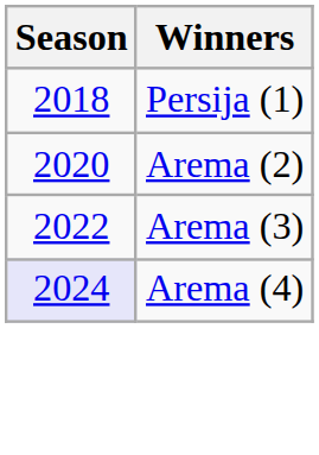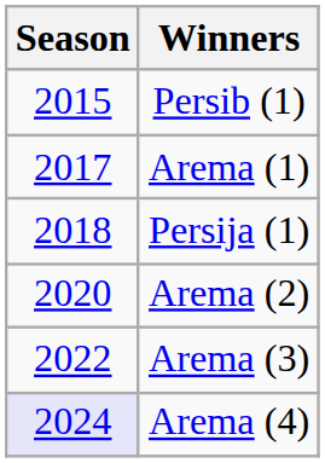+ row: 2015 | Persib (1)
+ row: 2017 | Arema (1)
